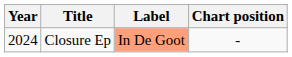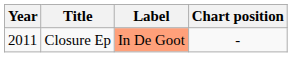Closure Ep | Year: 2024 -> 2011
